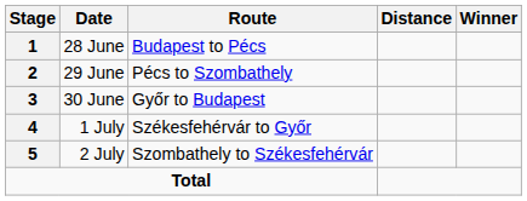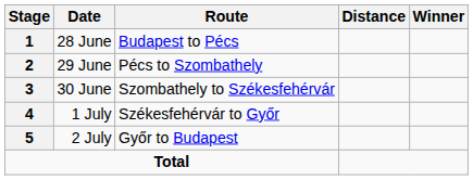30 June | Route: Győr to Budapest -> Szombathely to Székesfehérvár
2 July | Route: Szombathely to Székesfehérvár -> Győr to Budapest
